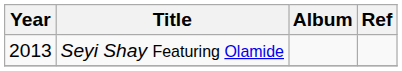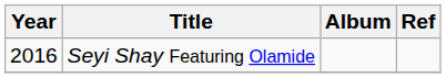Seyi Shay Featuring Olamide | Year: 2013 -> 2016
